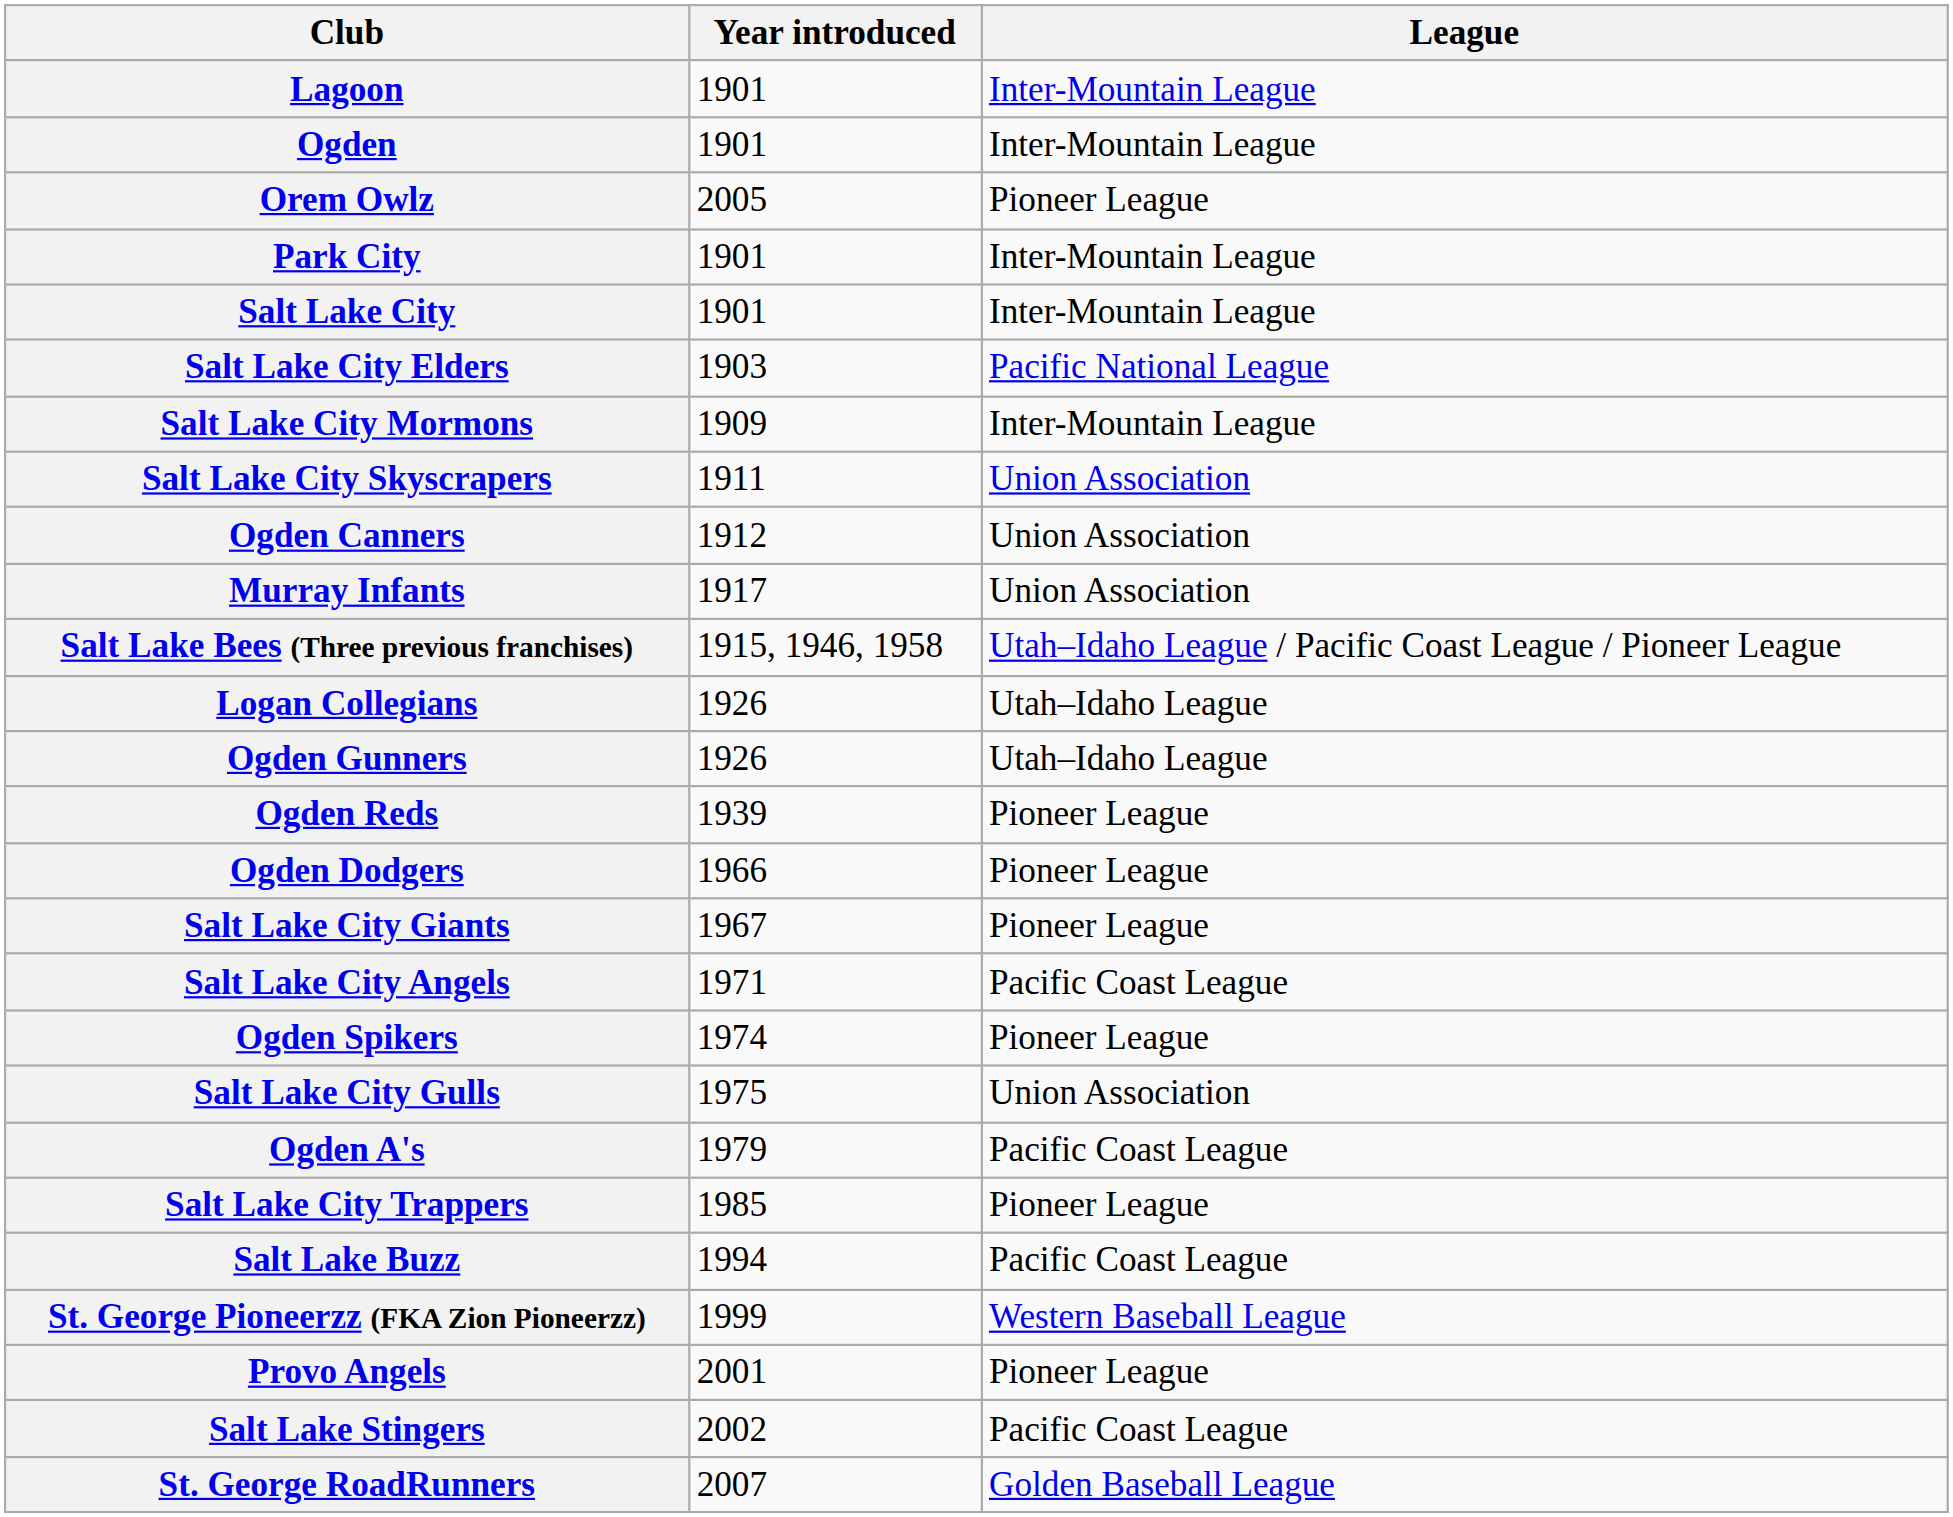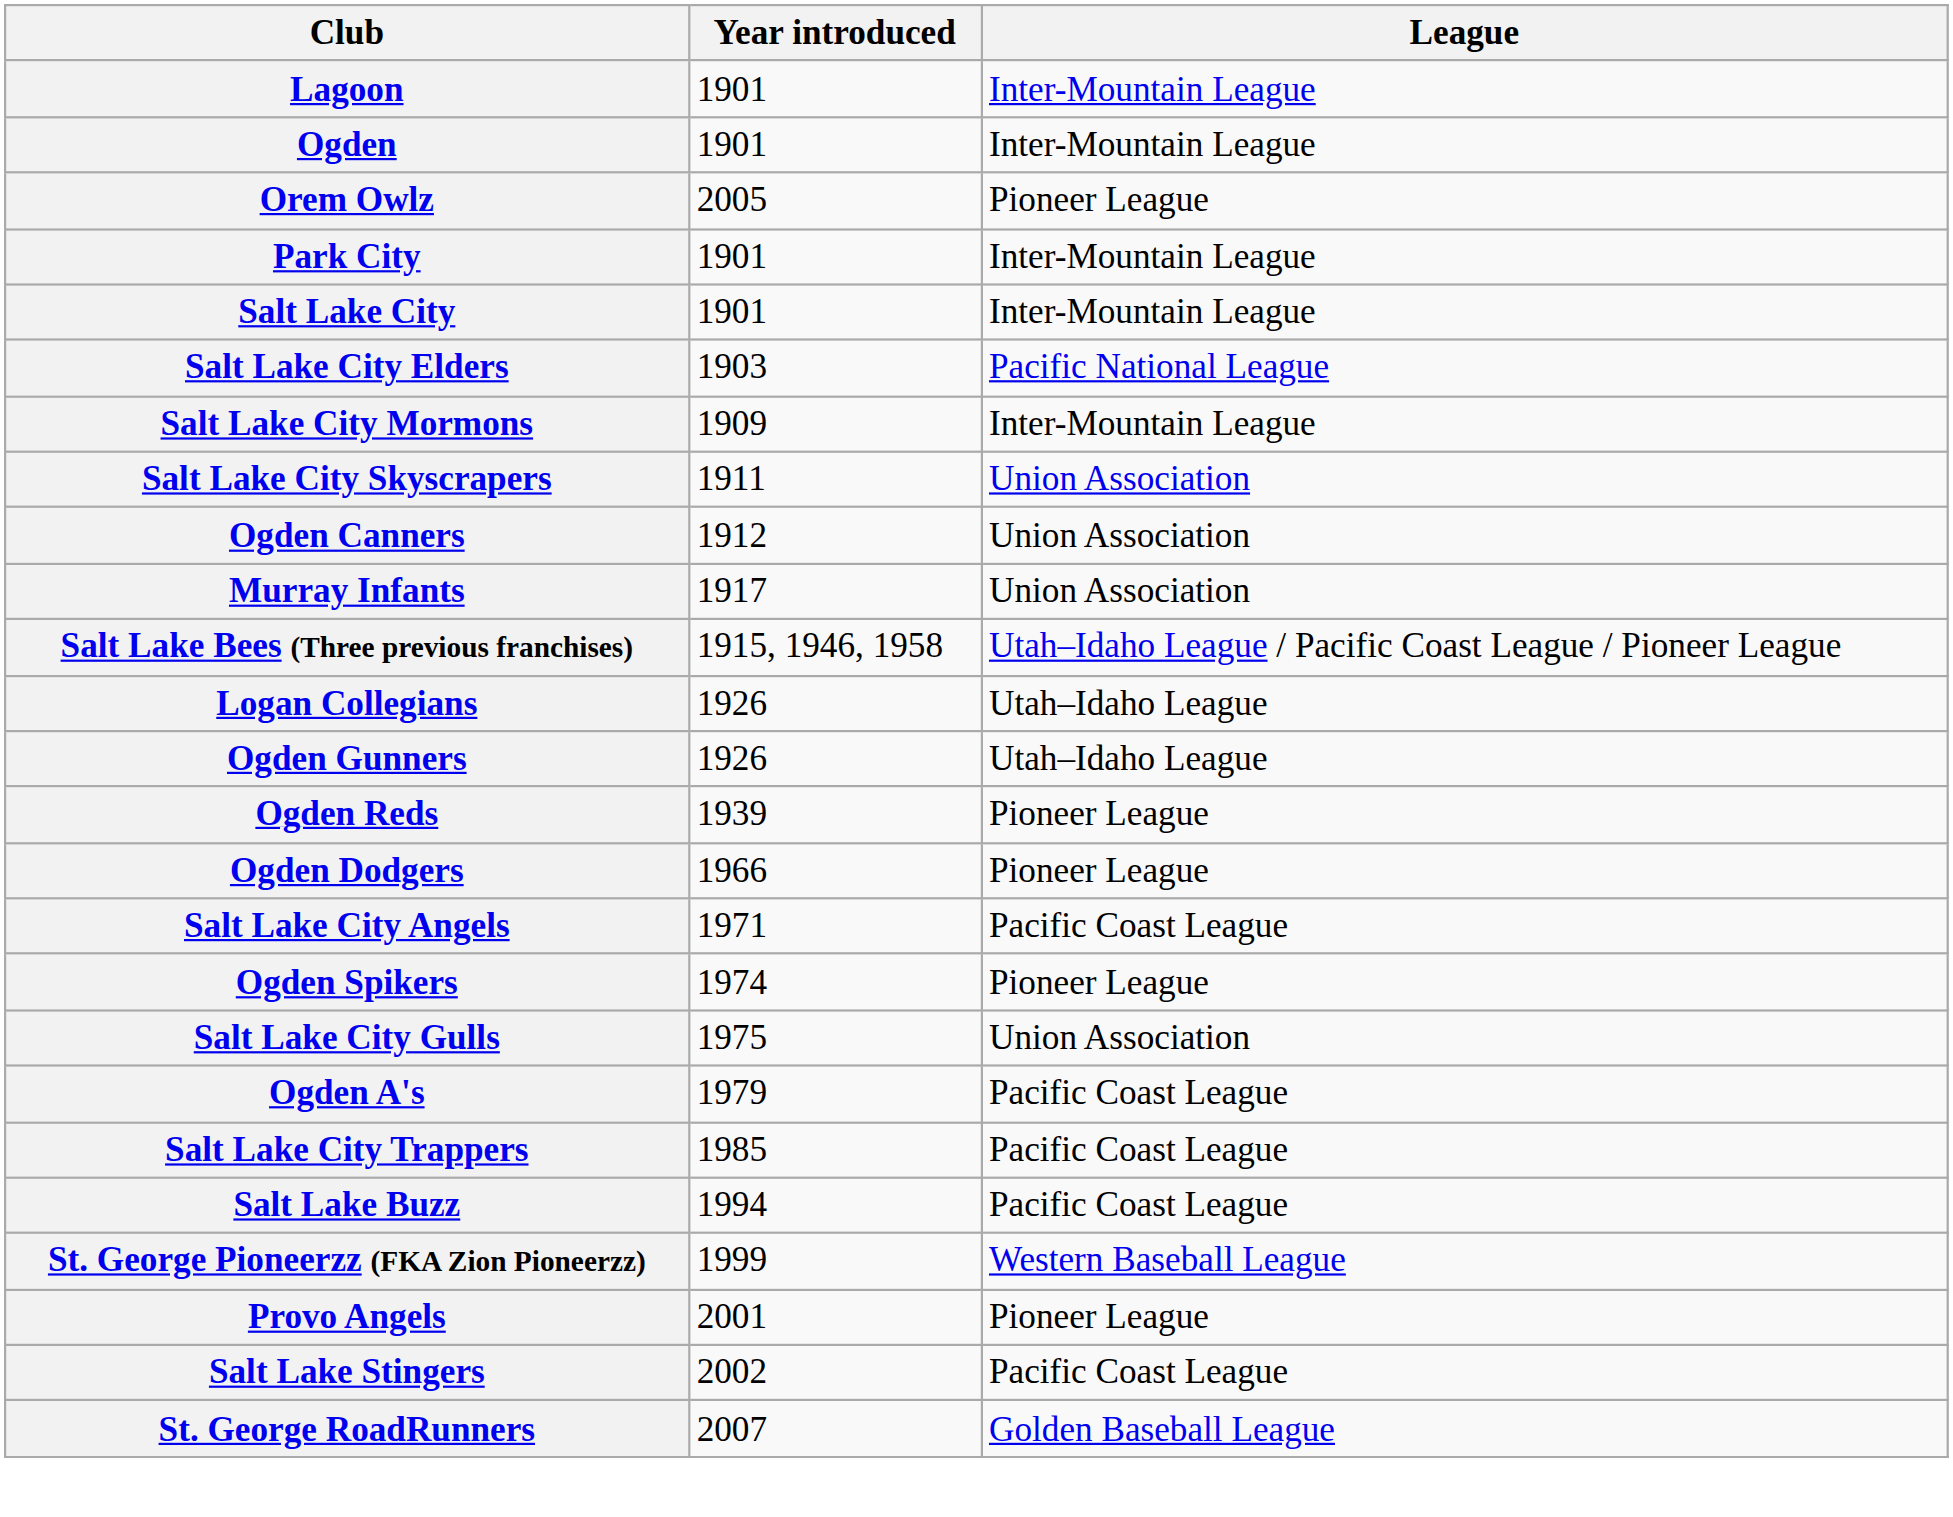- row: Salt Lake City Giants | 1967 | Pioneer League
Salt Lake City Trappers | League: Pioneer League -> Pacific Coast League
